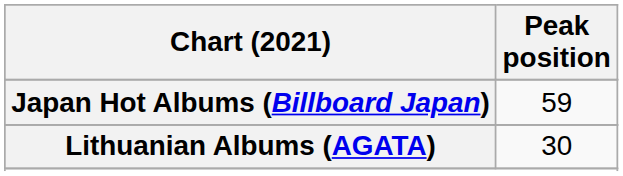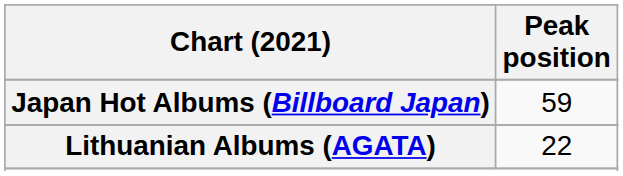Lithuanian Albums (AGATA) | Peak position: 30 -> 22
